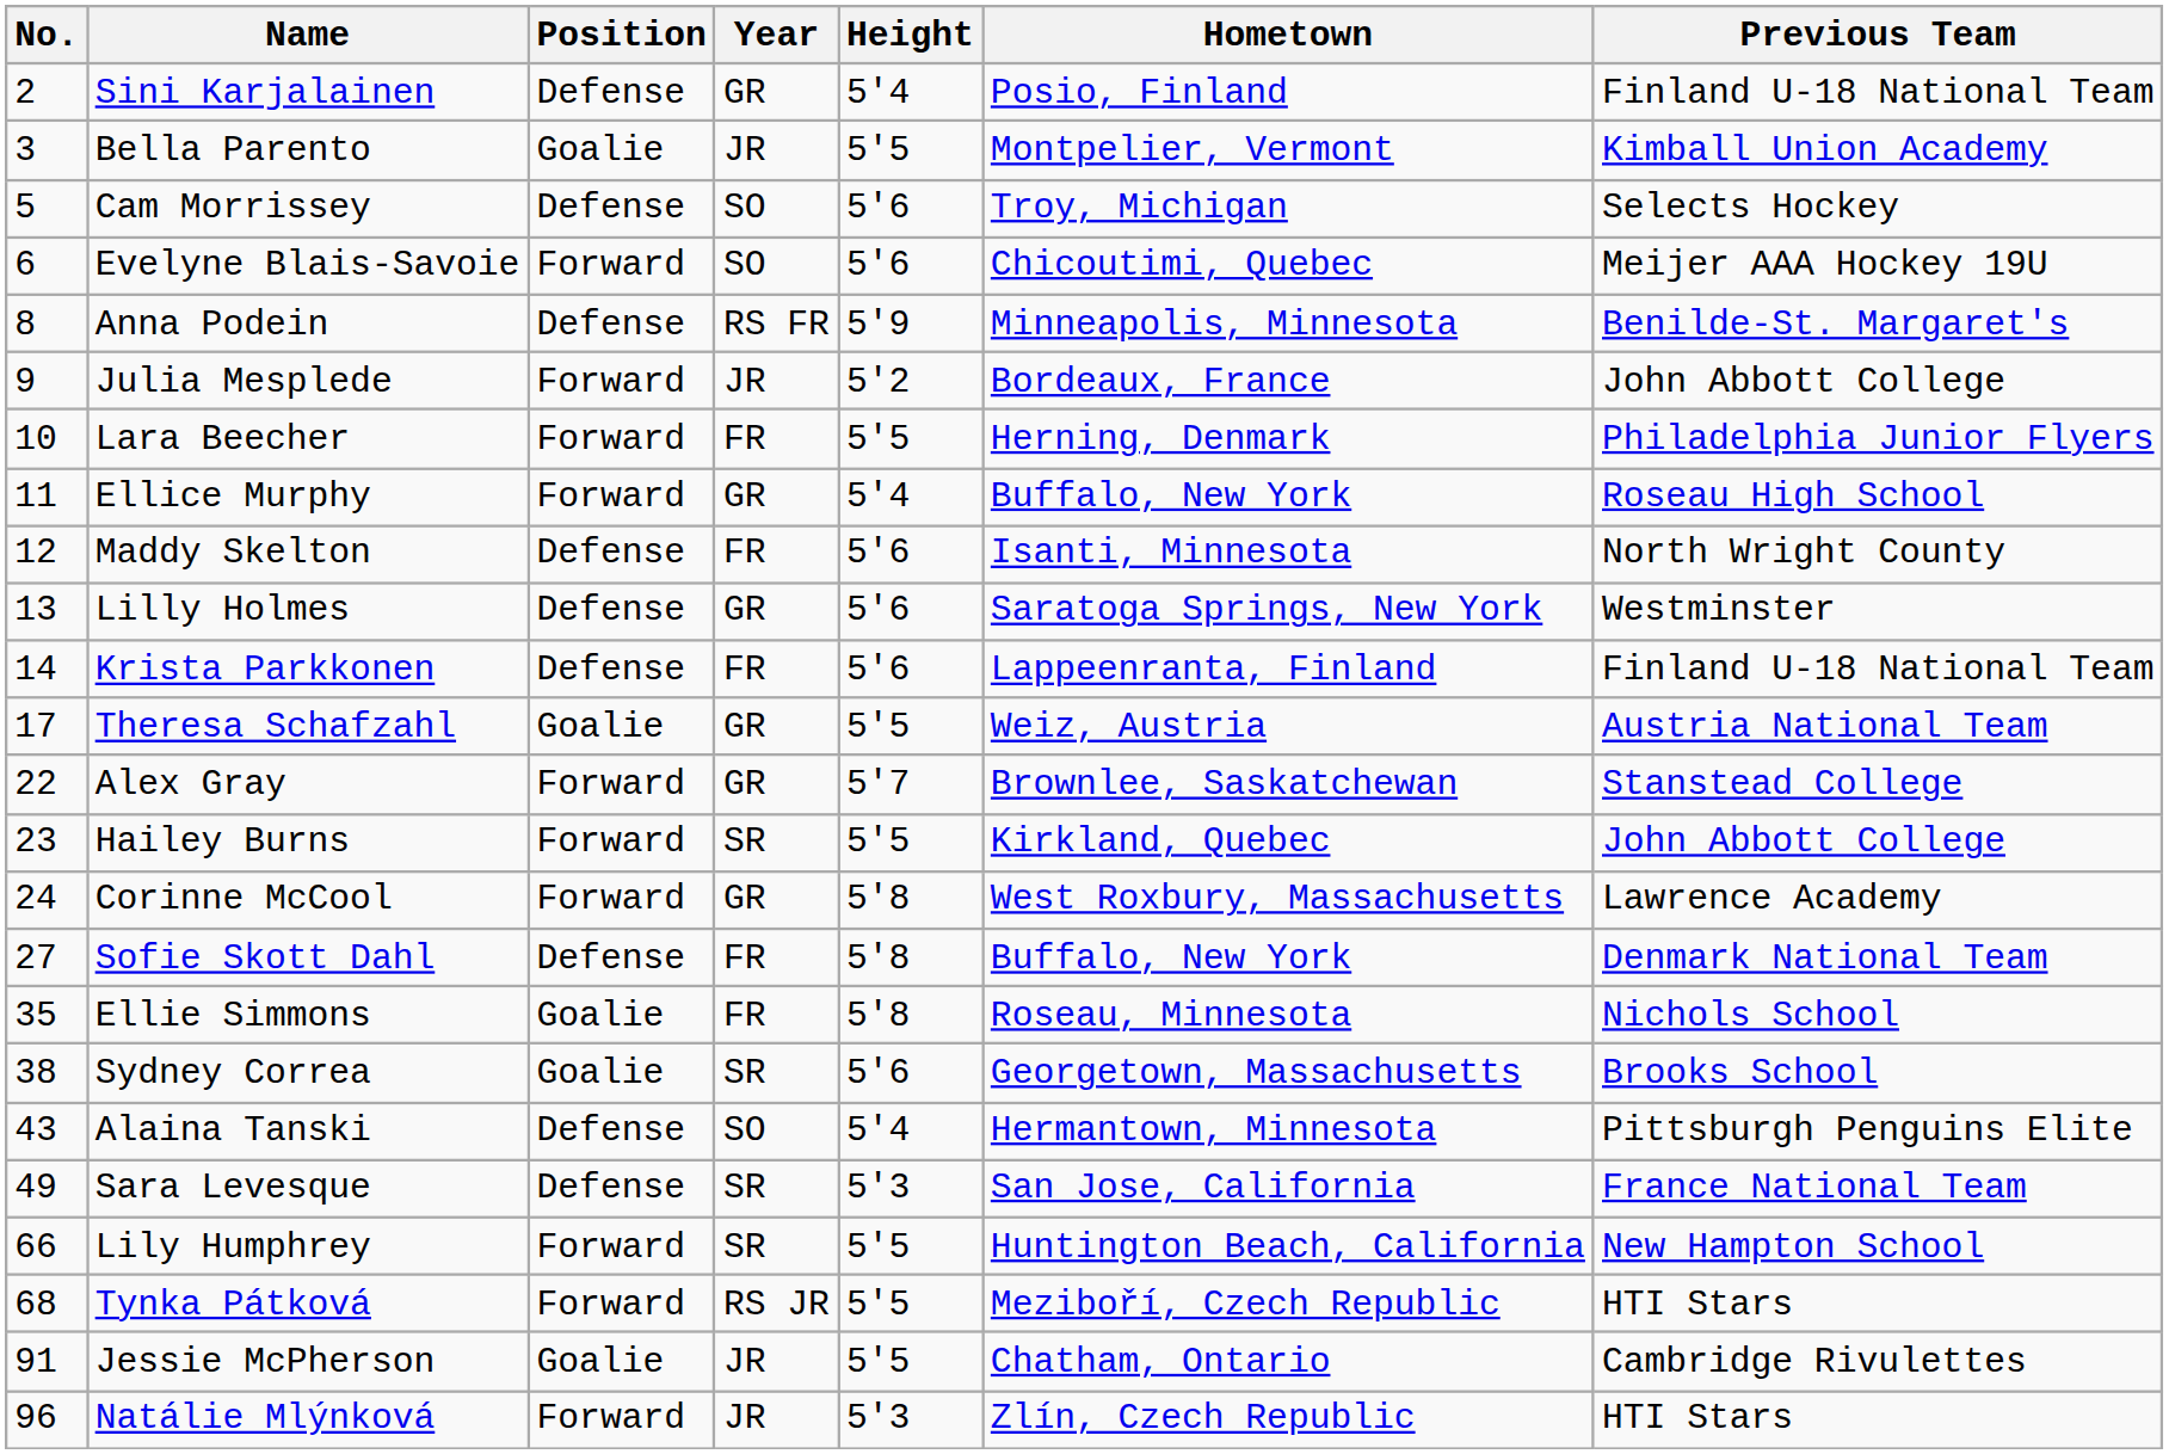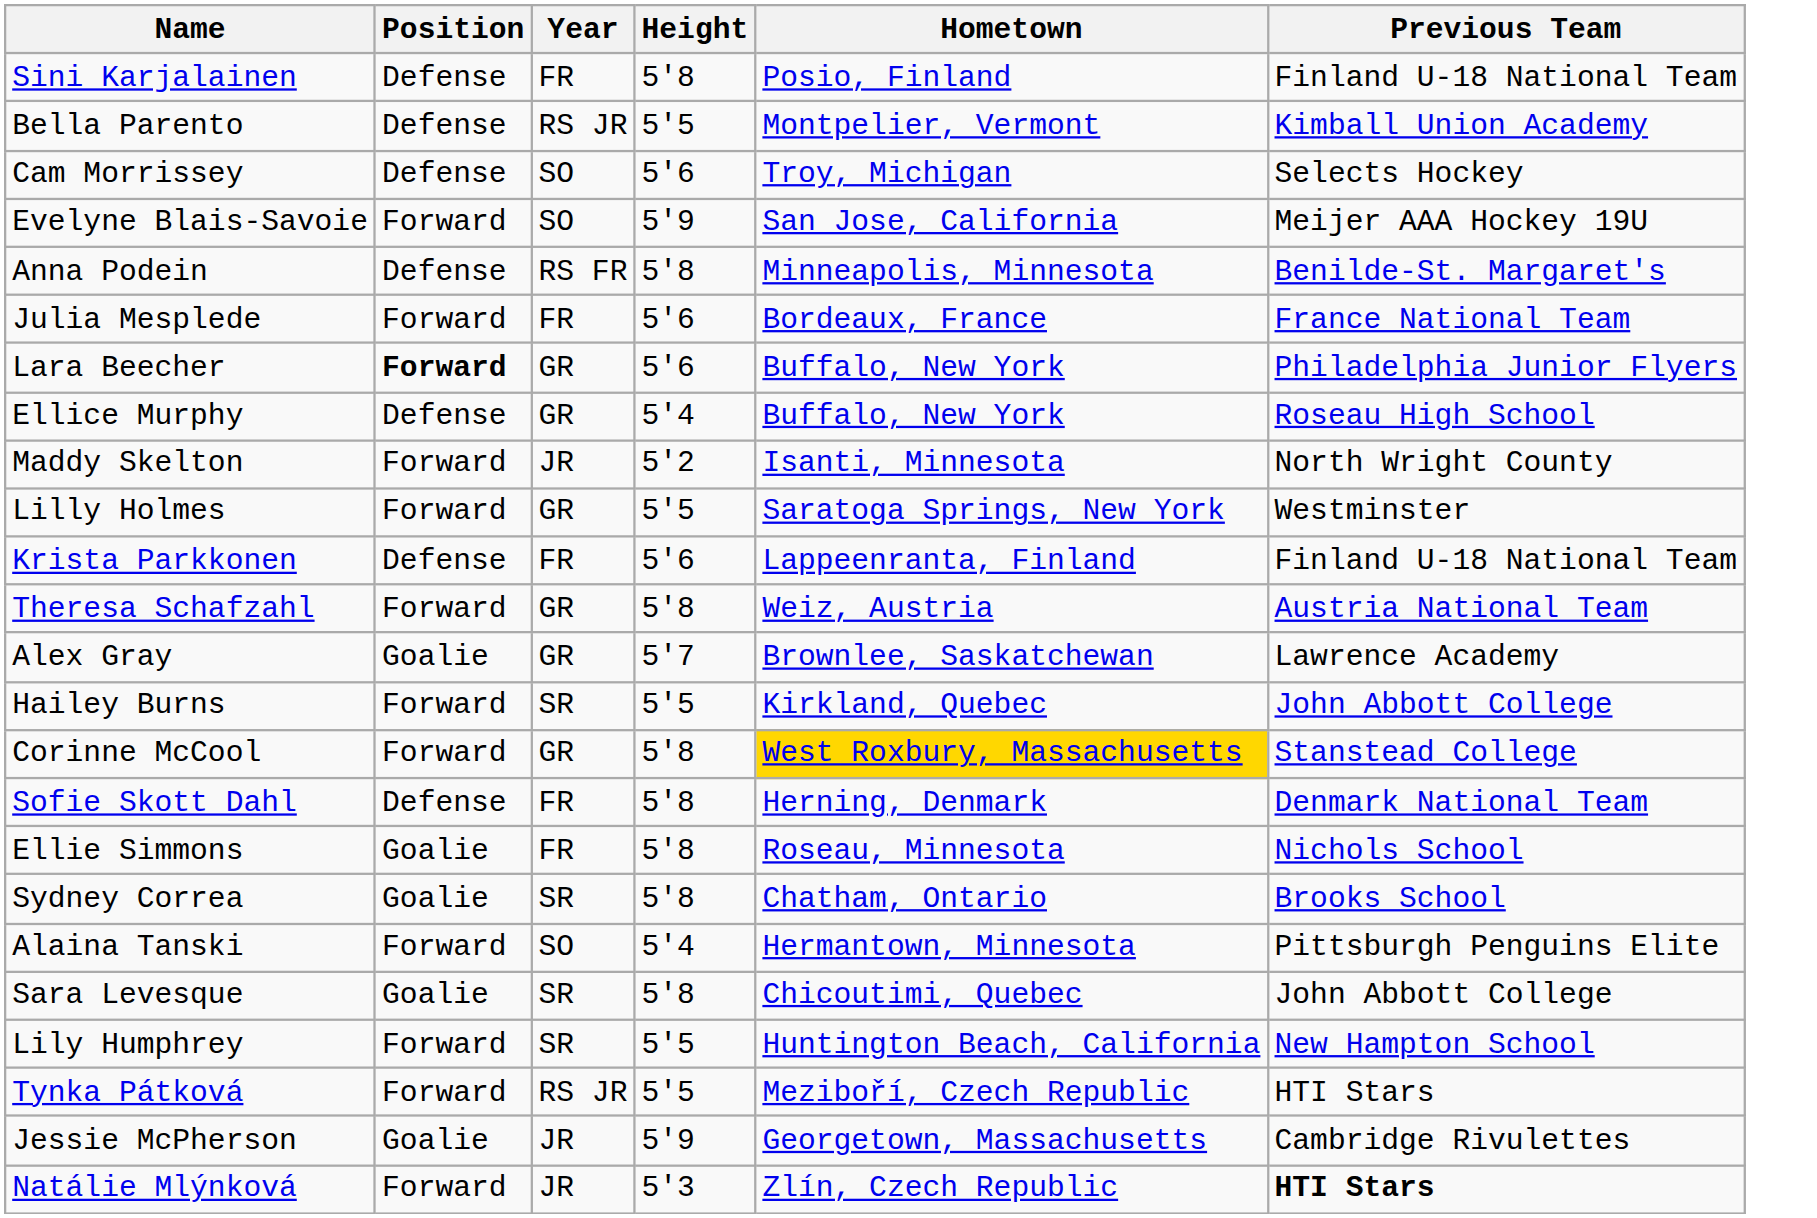- column: No. | 2 | 3 | 5 | 6 | 8 | 9 | 10 | 11 | 12 | 13 | 14 | 17 | 22 | 23 | 24 | 27 | 35 | 38 | 43 | 49 | 66 | 68 | 91 | 96
Sini Karjalainen | Year: GR -> FR
Sini Karjalainen | Height: 5'4 -> 5'8
Bella Parento | Position: Goalie -> Defense
Bella Parento | Year: JR -> RS JR
Evelyne Blais-Savoie | Height: 5'6 -> 5'9
Evelyne Blais-Savoie | Hometown: Chicoutimi, Quebec -> San Jose, California
Anna Podein | Height: 5'9 -> 5'8
Julia Mesplede | Year: JR -> FR
Julia Mesplede | Height: 5'2 -> 5'6
Julia Mesplede | Previous Team: John Abbott College -> France National Team
Lara Beecher | Position: normal -> bold
Lara Beecher | Year: FR -> GR
Lara Beecher | Height: 5'5 -> 5'6
Lara Beecher | Hometown: Herning, Denmark -> Buffalo, New York
Ellice Murphy | Position: Forward -> Defense
Maddy Skelton | Position: Defense -> Forward
Maddy Skelton | Year: FR -> JR
Maddy Skelton | Height: 5'6 -> 5'2
Lilly Holmes | Position: Defense -> Forward
Lilly Holmes | Height: 5'6 -> 5'5
Theresa Schafzahl | Position: Goalie -> Forward
Theresa Schafzahl | Height: 5'5 -> 5'8
Alex Gray | Position: Forward -> Goalie
Alex Gray | Previous Team: Stanstead College -> Lawrence Academy
Corinne McCool | Hometown: no background -> gold background
Corinne McCool | Previous Team: Lawrence Academy -> Stanstead College
Sofie Skott Dahl | Hometown: Buffalo, New York -> Herning, Denmark
Sydney Correa | Height: 5'6 -> 5'8
Sydney Correa | Hometown: Georgetown, Massachusetts -> Chatham, Ontario
Alaina Tanski | Position: Defense -> Forward
Sara Levesque | Position: Defense -> Goalie
Sara Levesque | Height: 5'3 -> 5'8
Sara Levesque | Hometown: San Jose, California -> Chicoutimi, Quebec
Sara Levesque | Previous Team: France National Team -> John Abbott College
Jessie McPherson | Height: 5'5 -> 5'9
Jessie McPherson | Hometown: Chatham, Ontario -> Georgetown, Massachusetts
Natálie Mlýnková | Previous Team: normal -> bold
